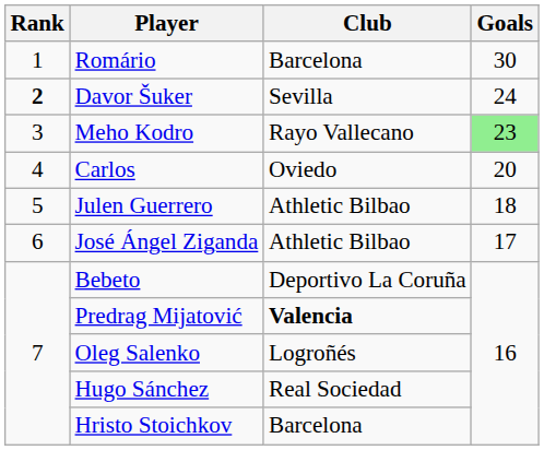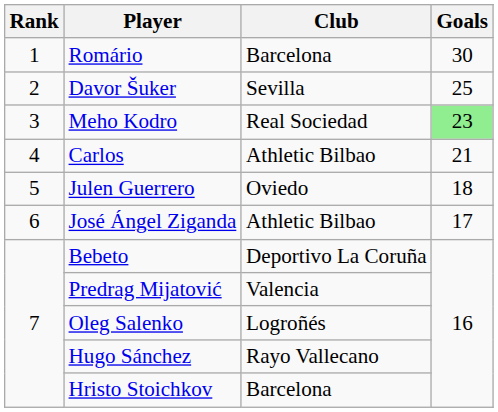Davor Šuker | Rank: bold -> normal
Davor Šuker | Goals: 24 -> 25
Meho Kodro | Club: Rayo Vallecano -> Real Sociedad
Carlos | Club: Oviedo -> Athletic Bilbao
Carlos | Goals: 20 -> 21
Julen Guerrero | Club: Athletic Bilbao -> Oviedo
Predrag Mijatović | Club: bold -> normal
Hugo Sánchez | Club: Real Sociedad -> Rayo Vallecano
